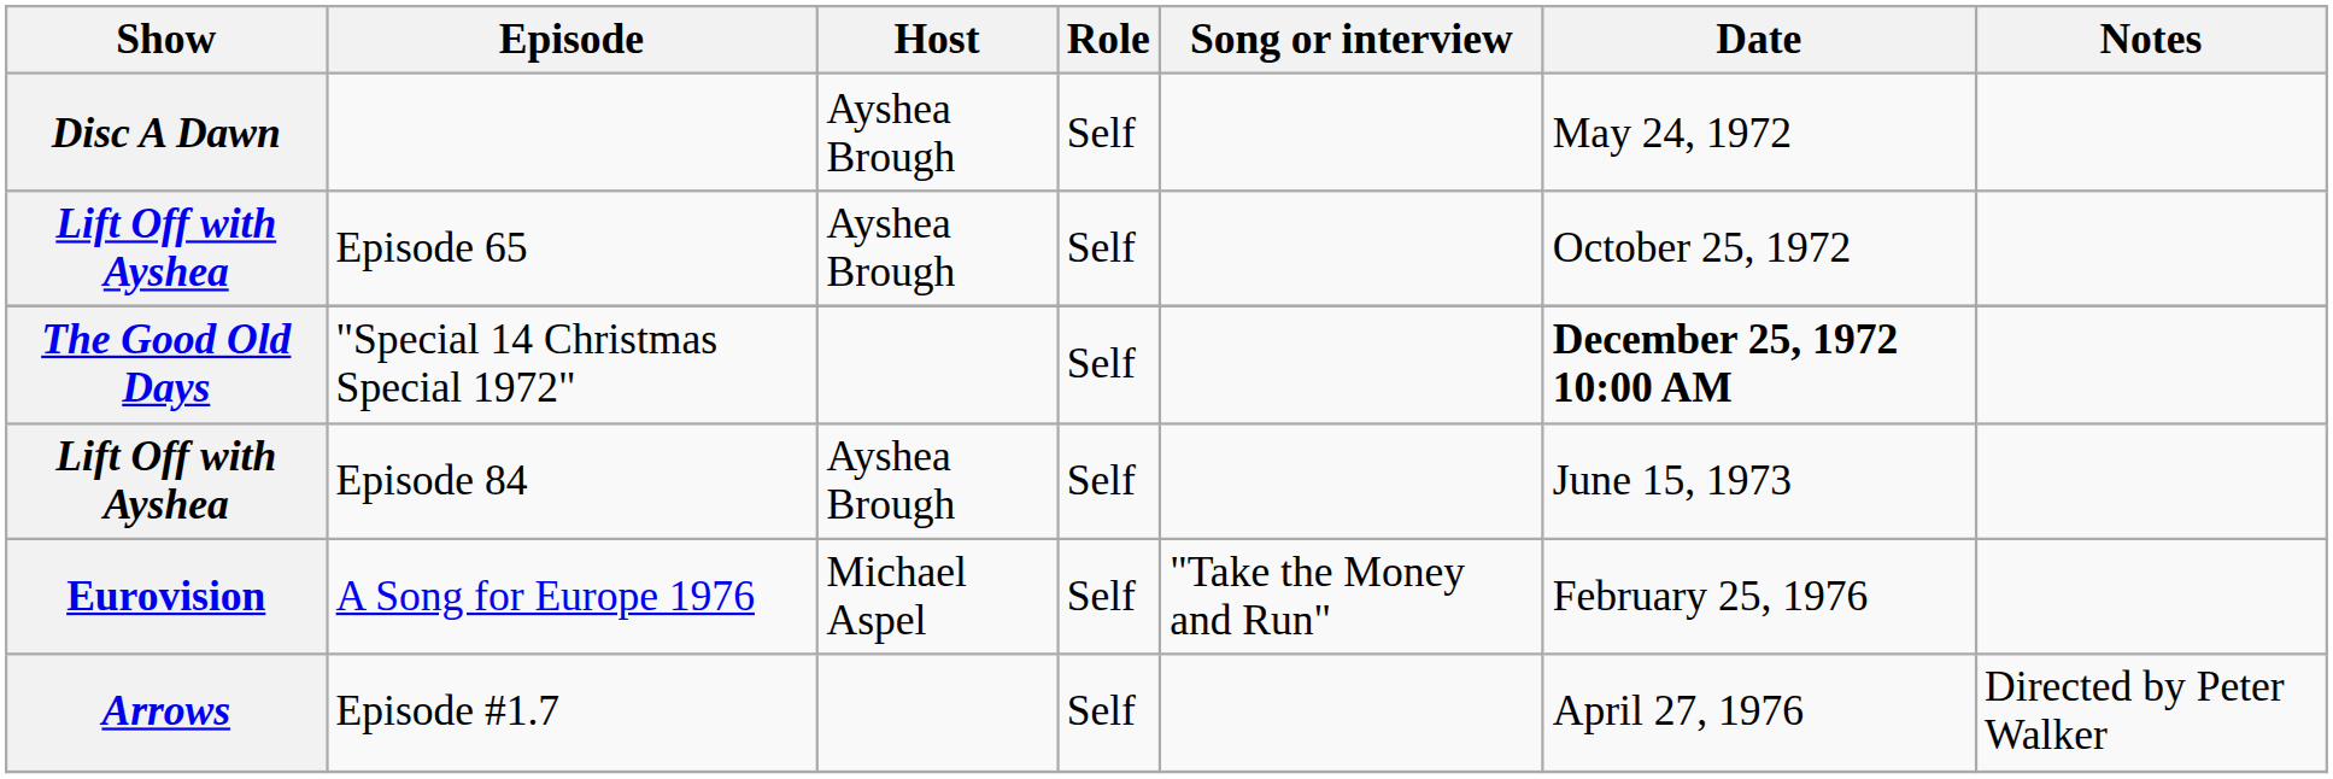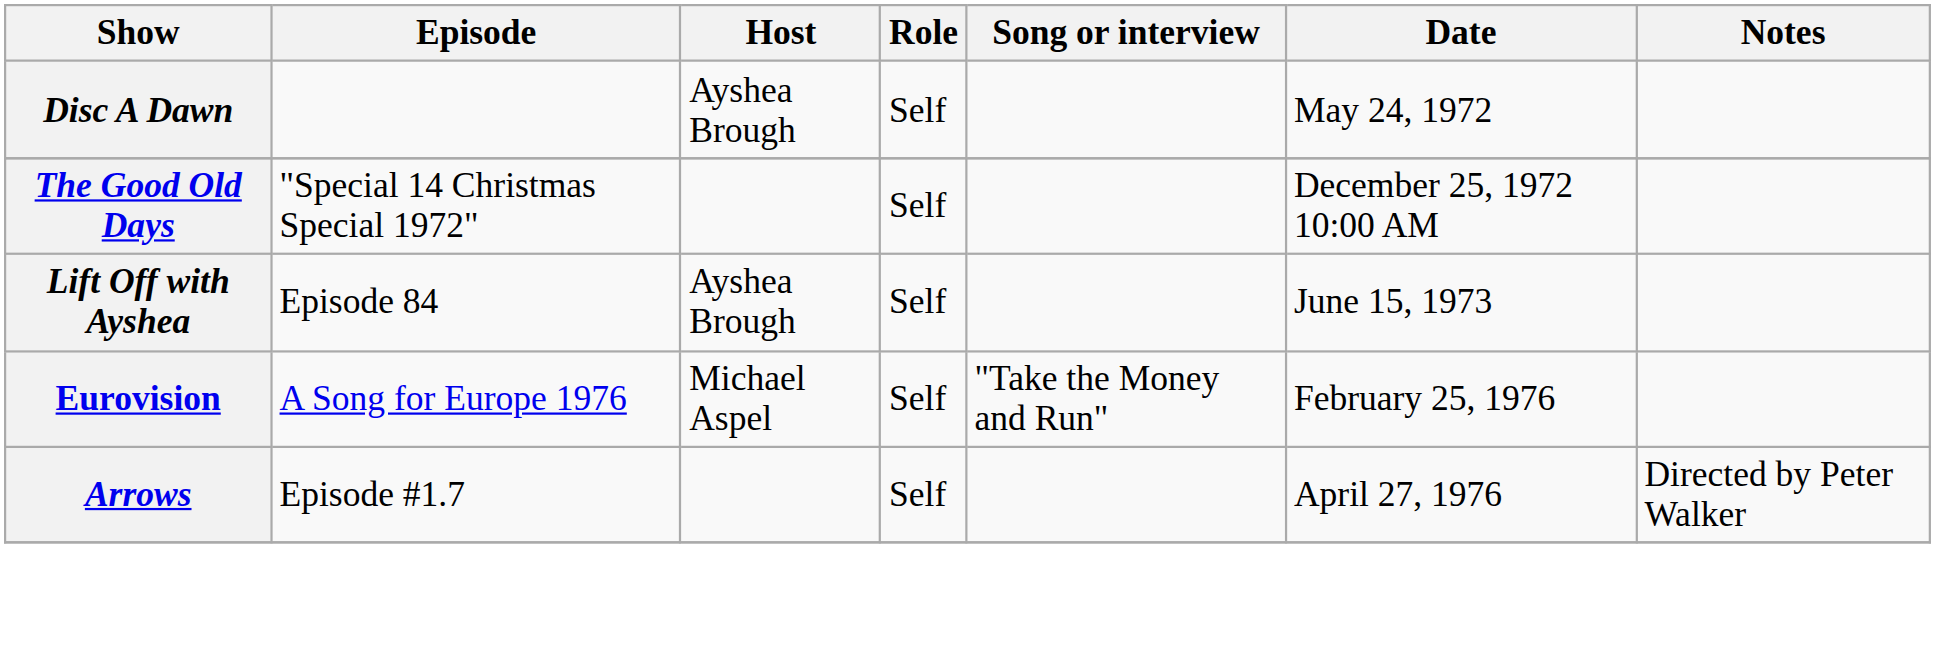- row: Lift Off with Ayshea | Episode 65 | Ayshea Brough | Self | October 25, 1972
"Special 14 Christmas Special 1972" | Date: bold -> normal
